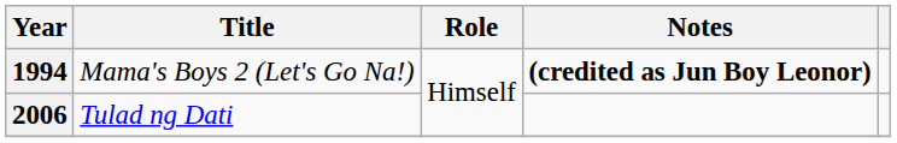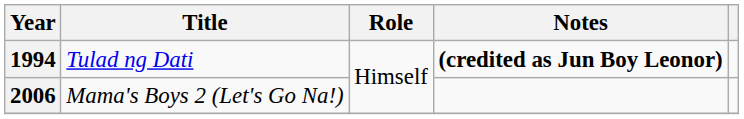1994 | Title: Mama's Boys 2 (Let's Go Na!) -> Tulad ng Dati
2006 | Title: Tulad ng Dati -> Mama's Boys 2 (Let's Go Na!)
